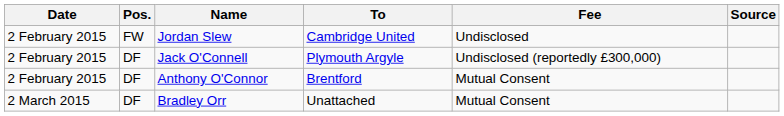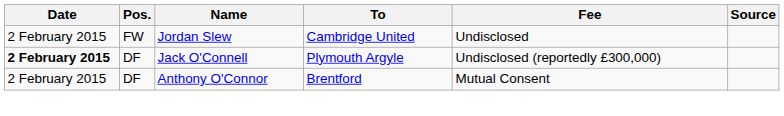Jack O'Connell | Date: normal -> bold
- row: 2 March 2015 | DF | Bradley Orr | Unattached | Mutual Consent
